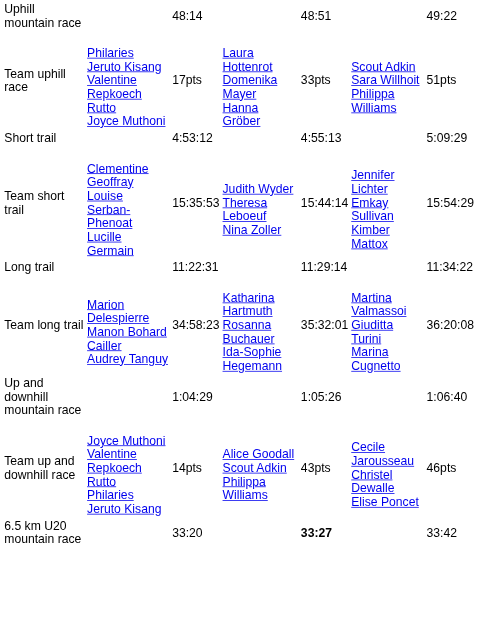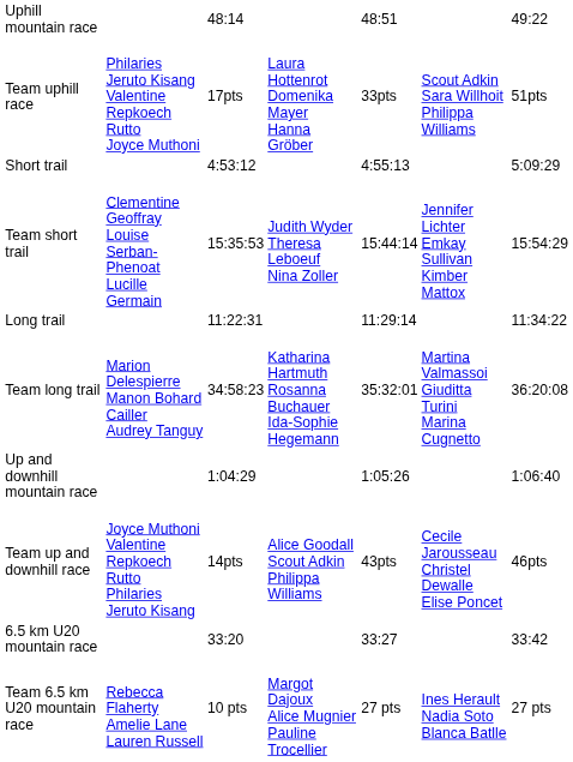6.5 km U20 mountain race | column 5: bold -> normal
+ row: Team 6.5 km U20 mountain race | Rebecca Flaherty Amelie Lane Lauren Russell | 10 pts | Margot Dajoux Alice Mugnier Pauline Trocellier | 27 pts | Ines Herault Nadia Soto Blanca Batlle | 27 pts
